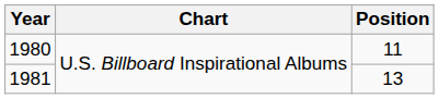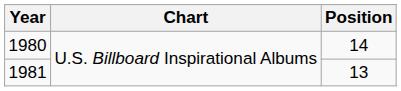1980 | Position: 11 -> 14
